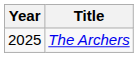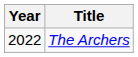The Archers | Year: 2025 -> 2022
